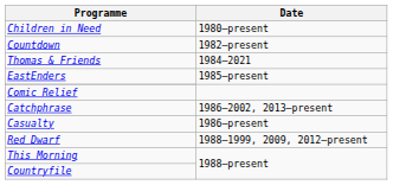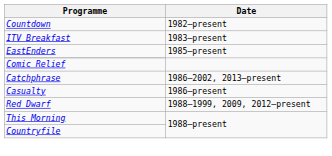- row: Children in Need | 1980–present
+ row: ITV Breakfast | 1983–present
- row: Thomas & Friends | 1984–2021
